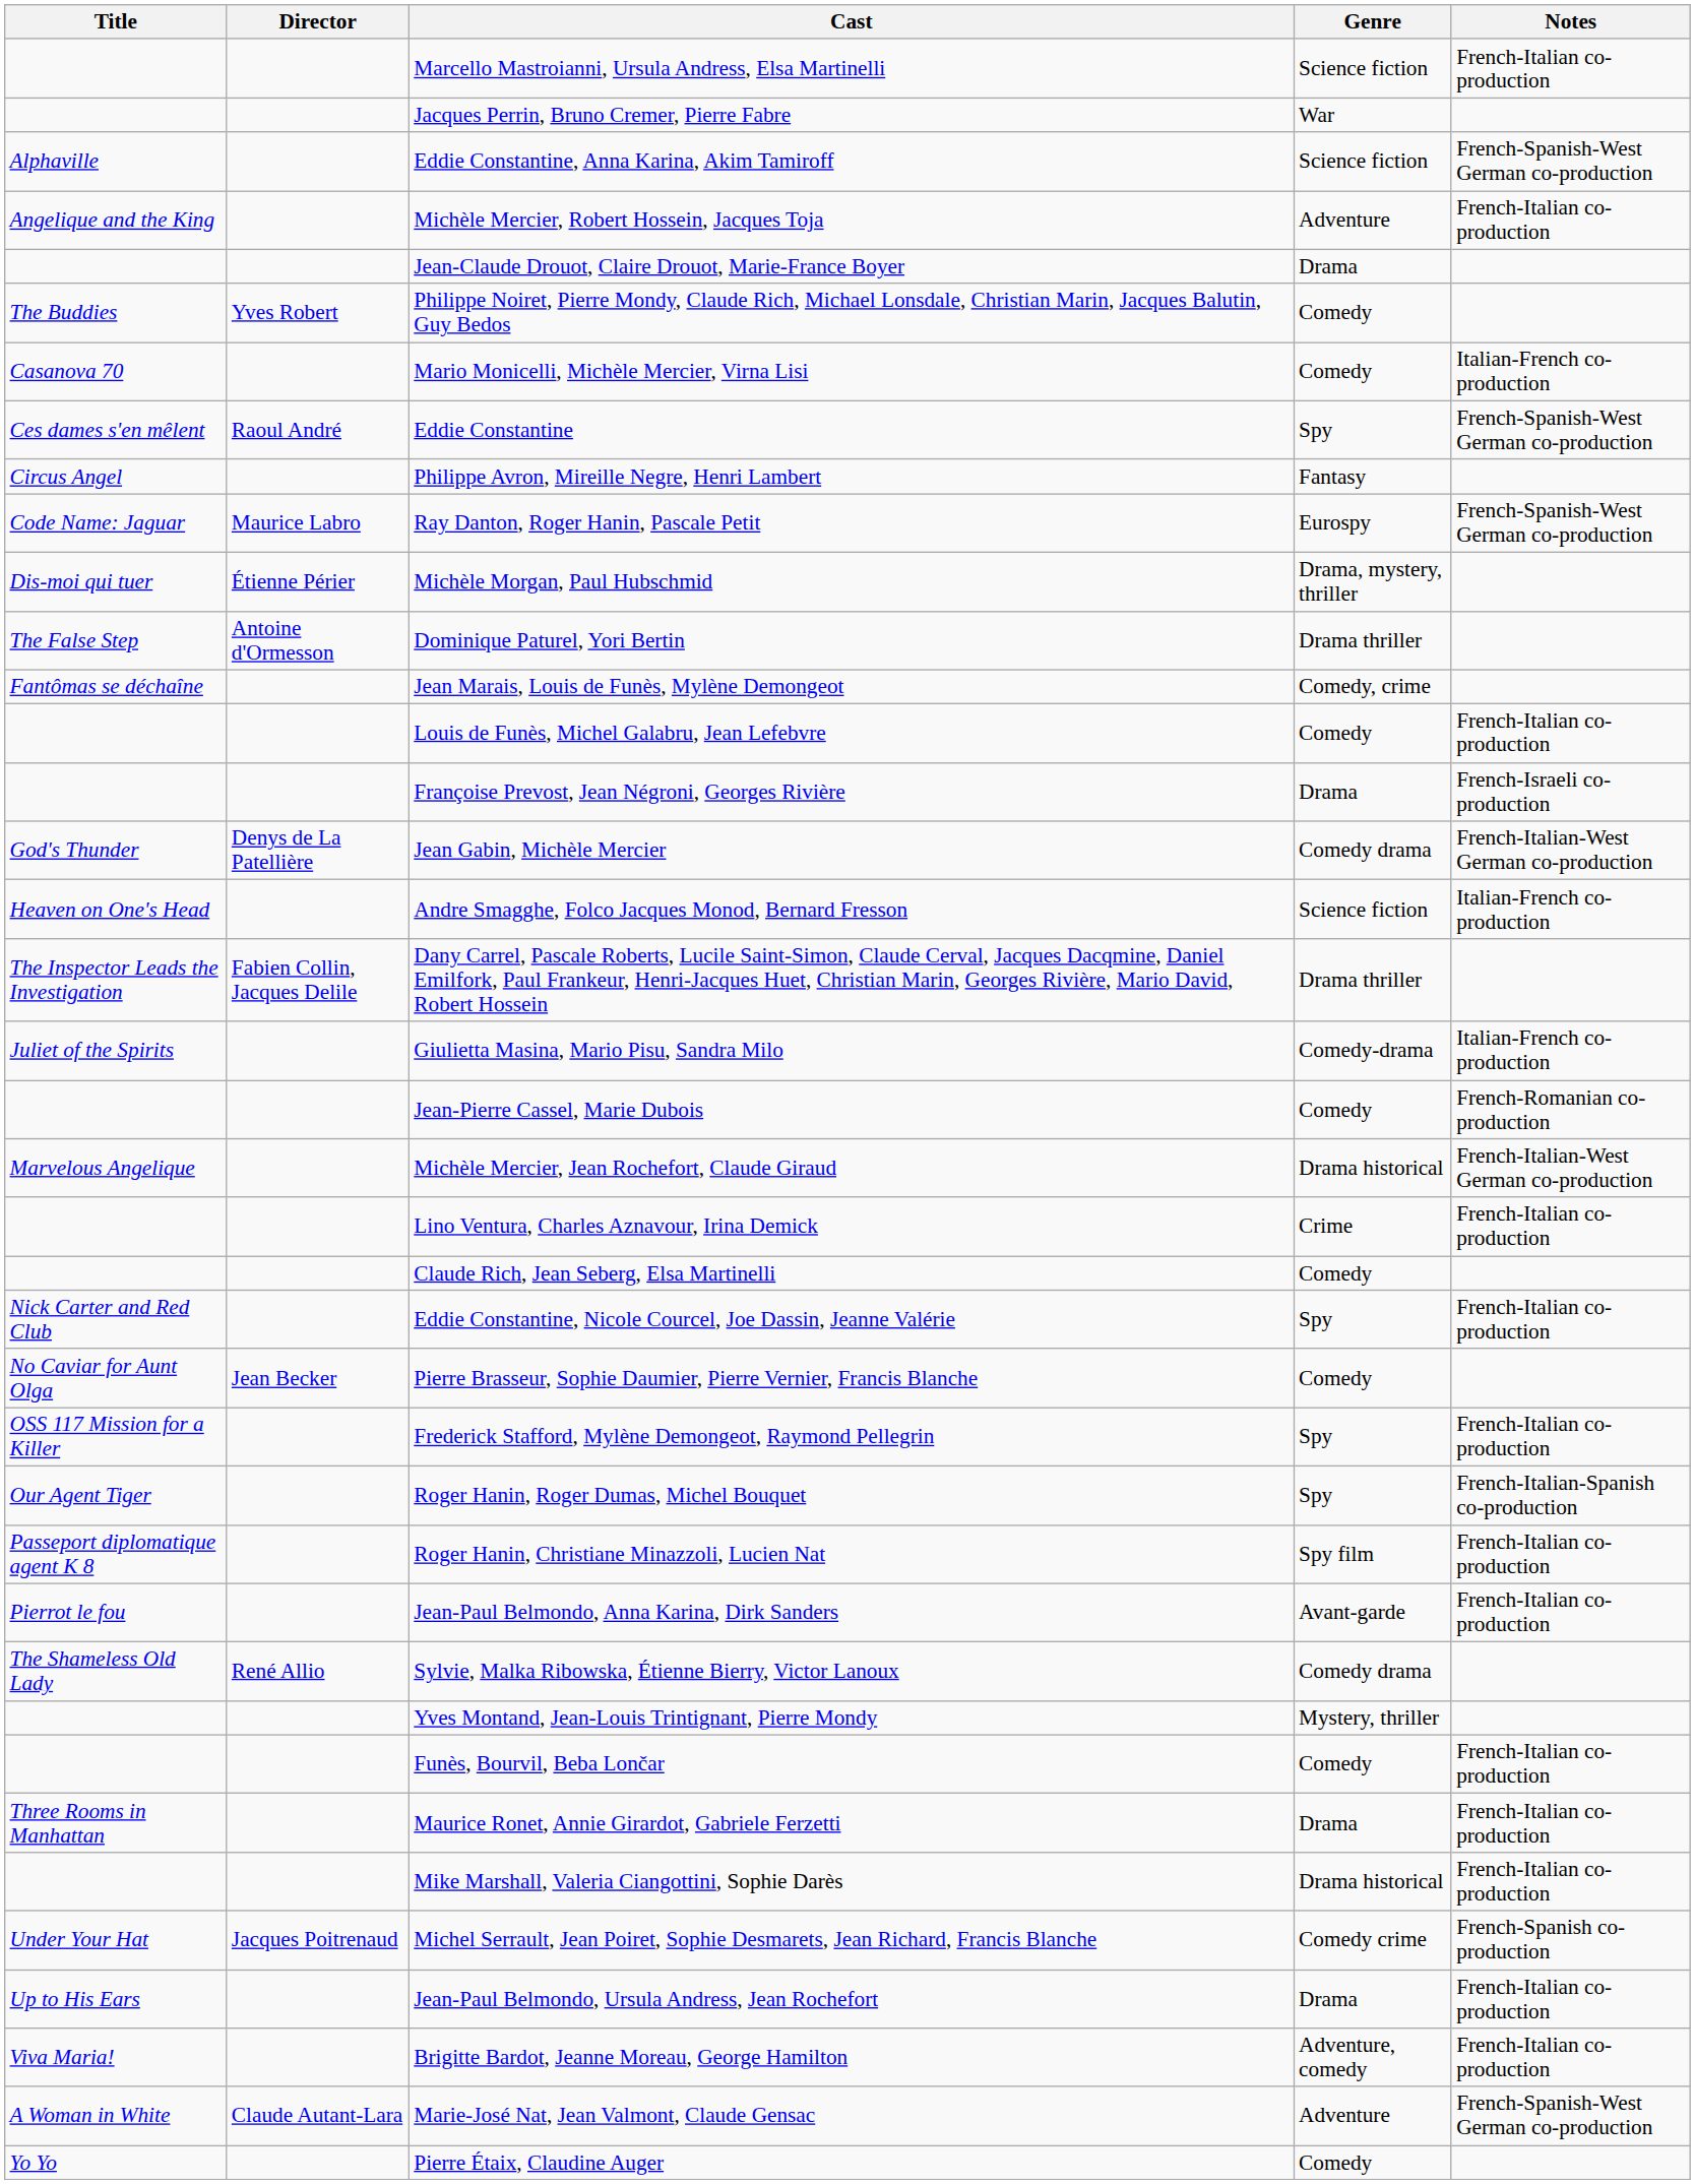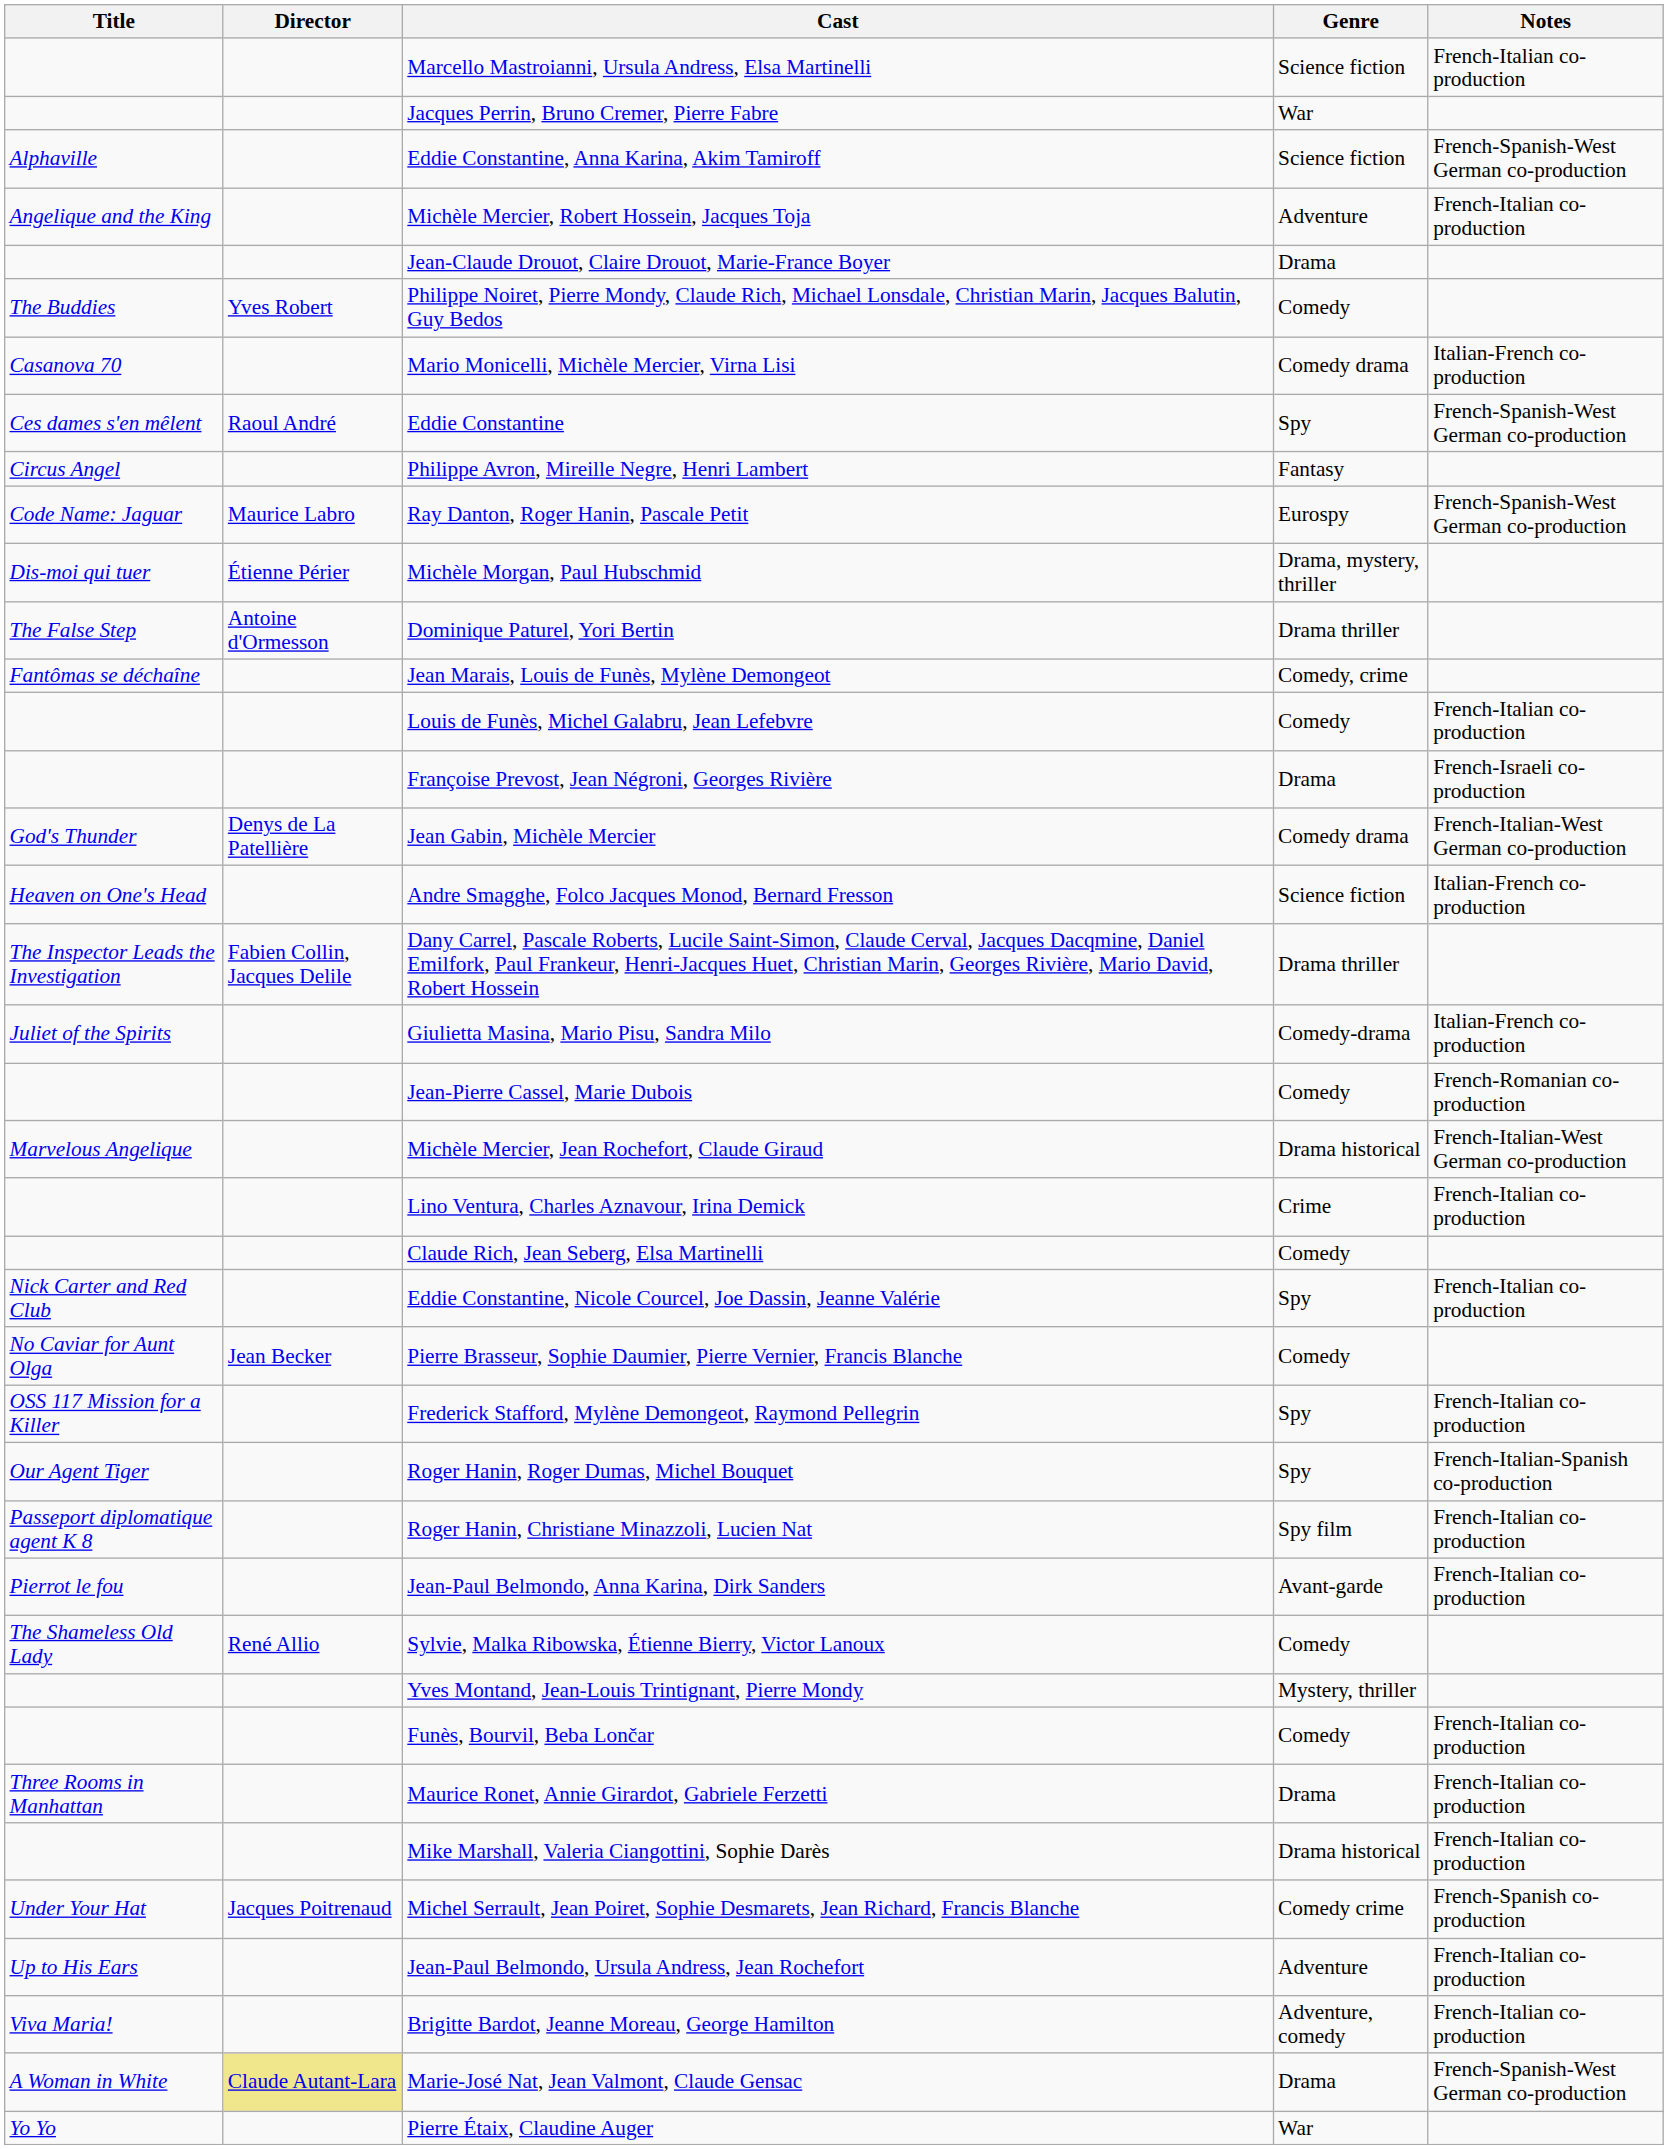Mario Monicelli, Michèle Mercier, Virna Lisi | Genre: Comedy -> Comedy drama
Sylvie, Malka Ribowska, Étienne Bierry, Victor Lanoux | Genre: Comedy drama -> Comedy
Jean-Paul Belmondo, Ursula Andress, Jean Rochefort | Genre: Drama -> Adventure
Marie-José Nat, Jean Valmont, Claude Gensac | Director: no background -> khaki background
Marie-José Nat, Jean Valmont, Claude Gensac | Genre: Adventure -> Drama
Pierre Étaix, Claudine Auger | Genre: Comedy -> War
